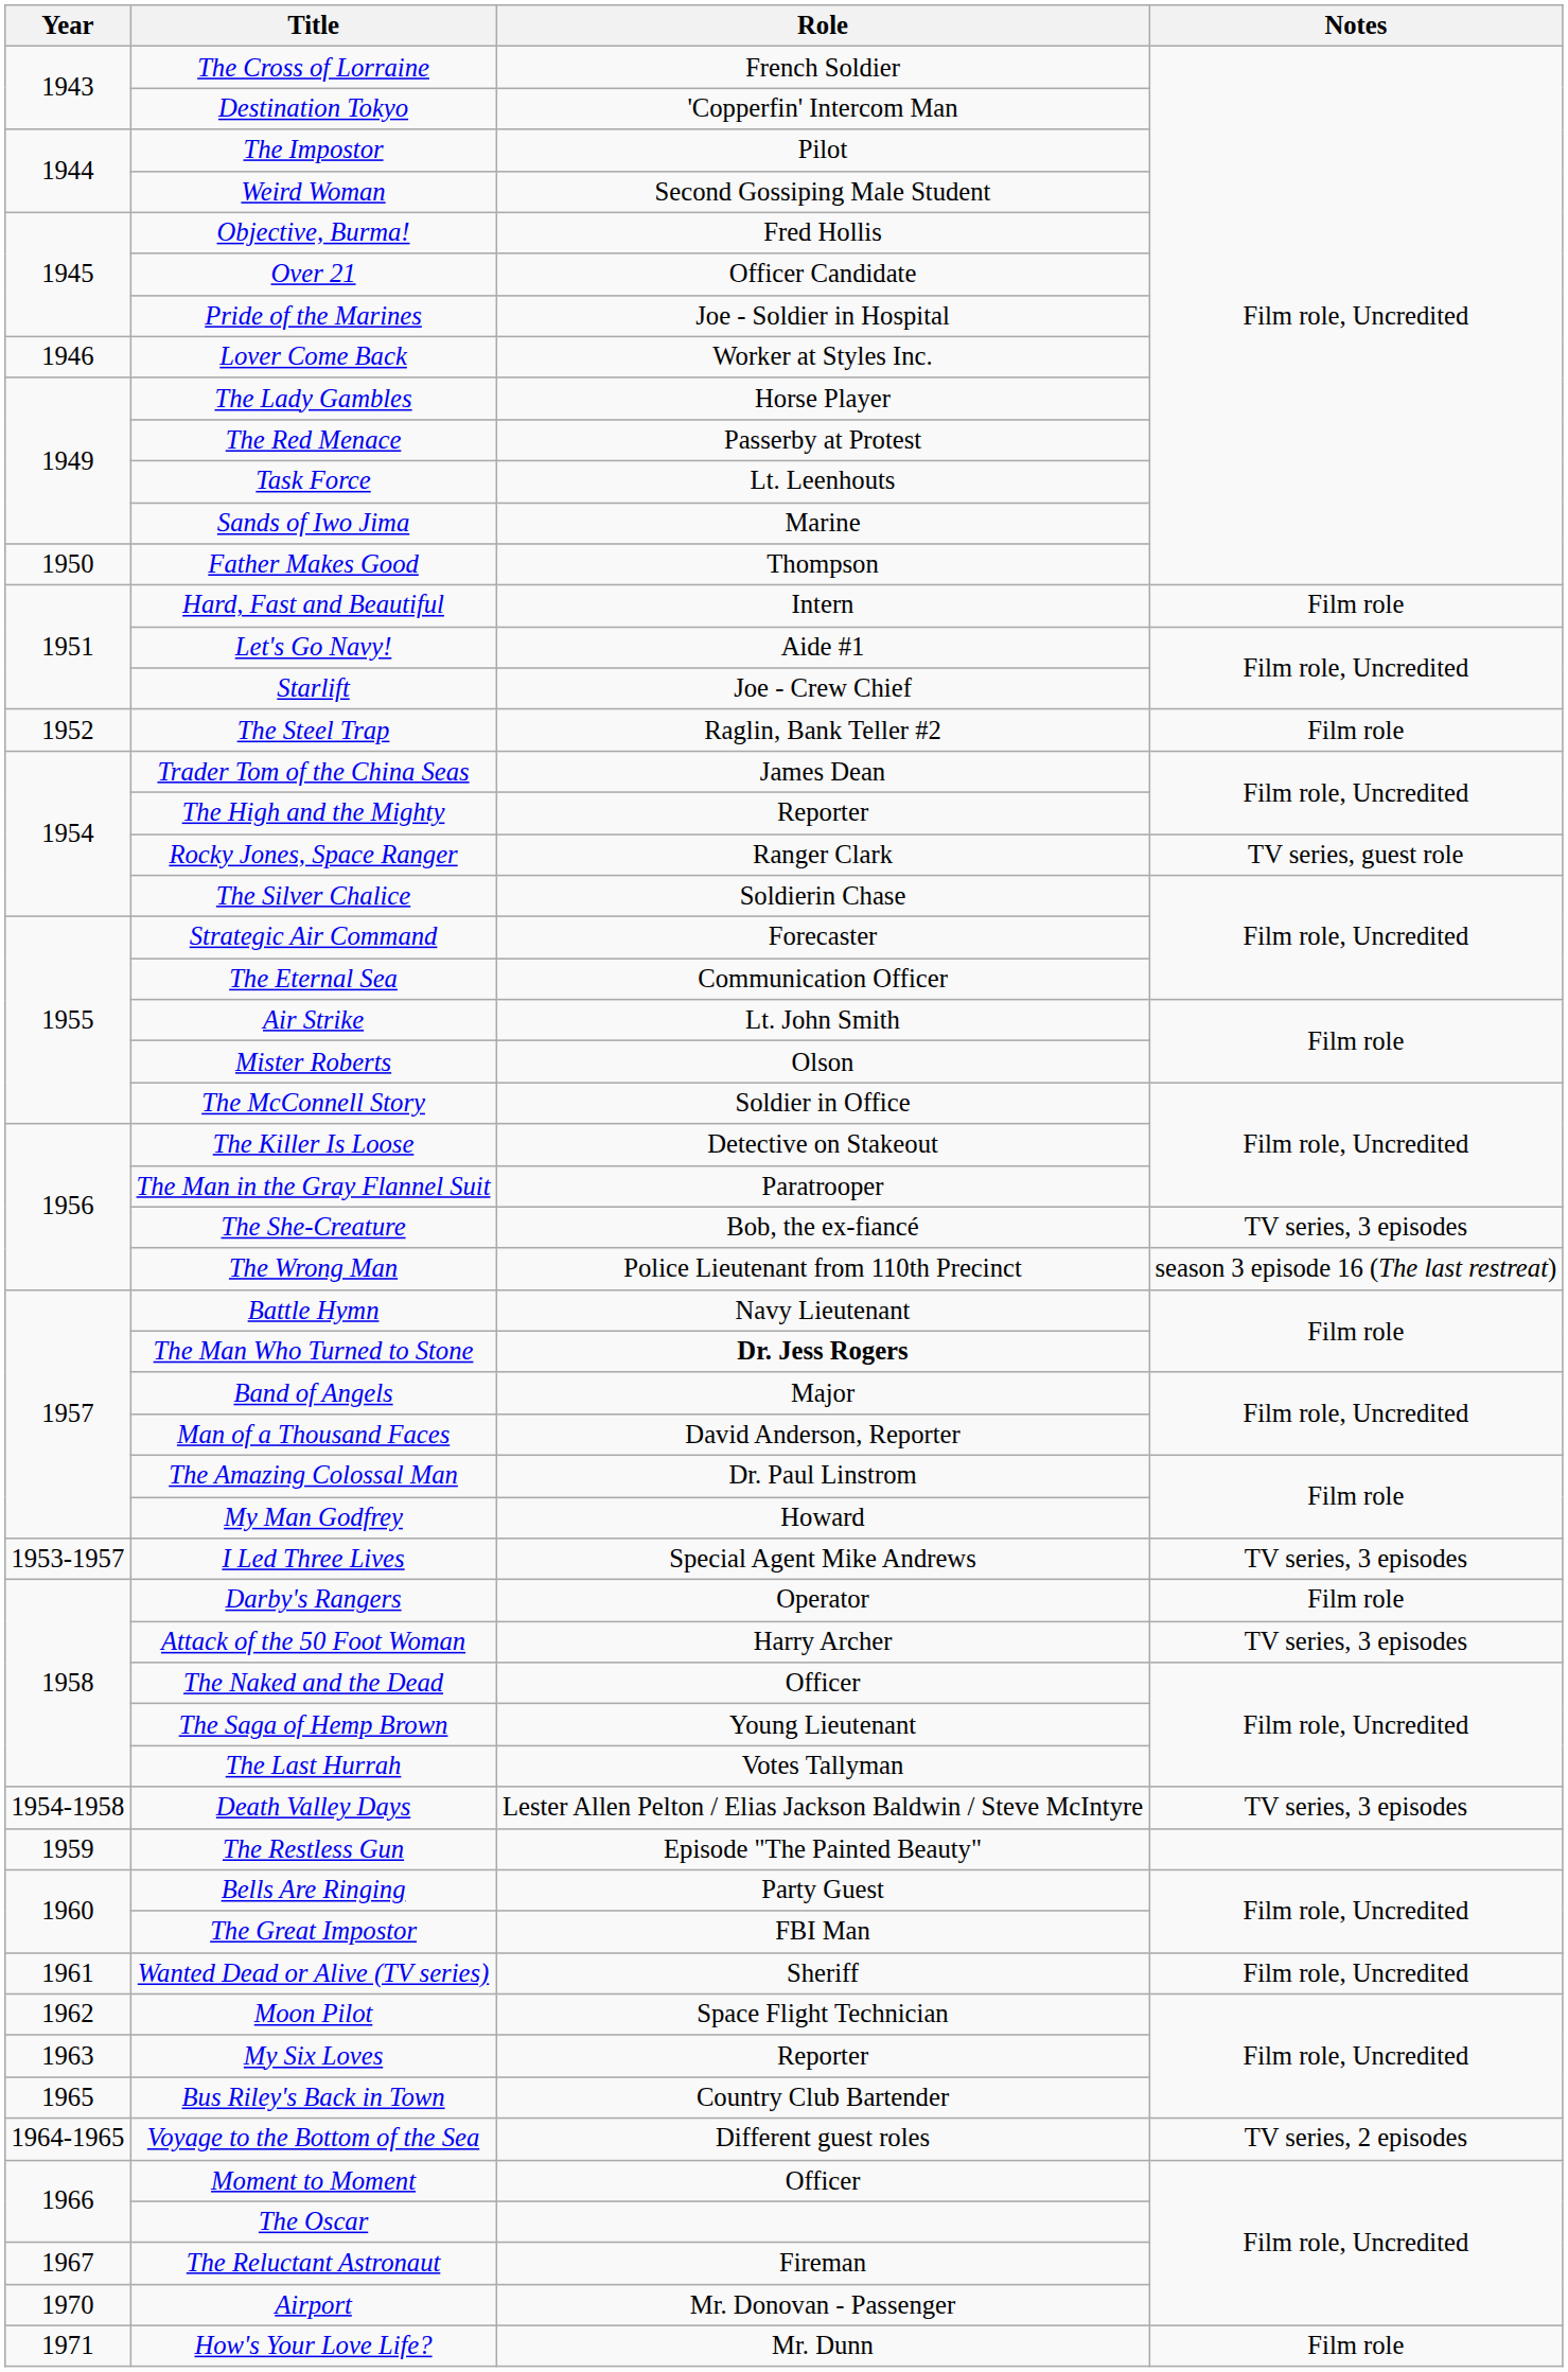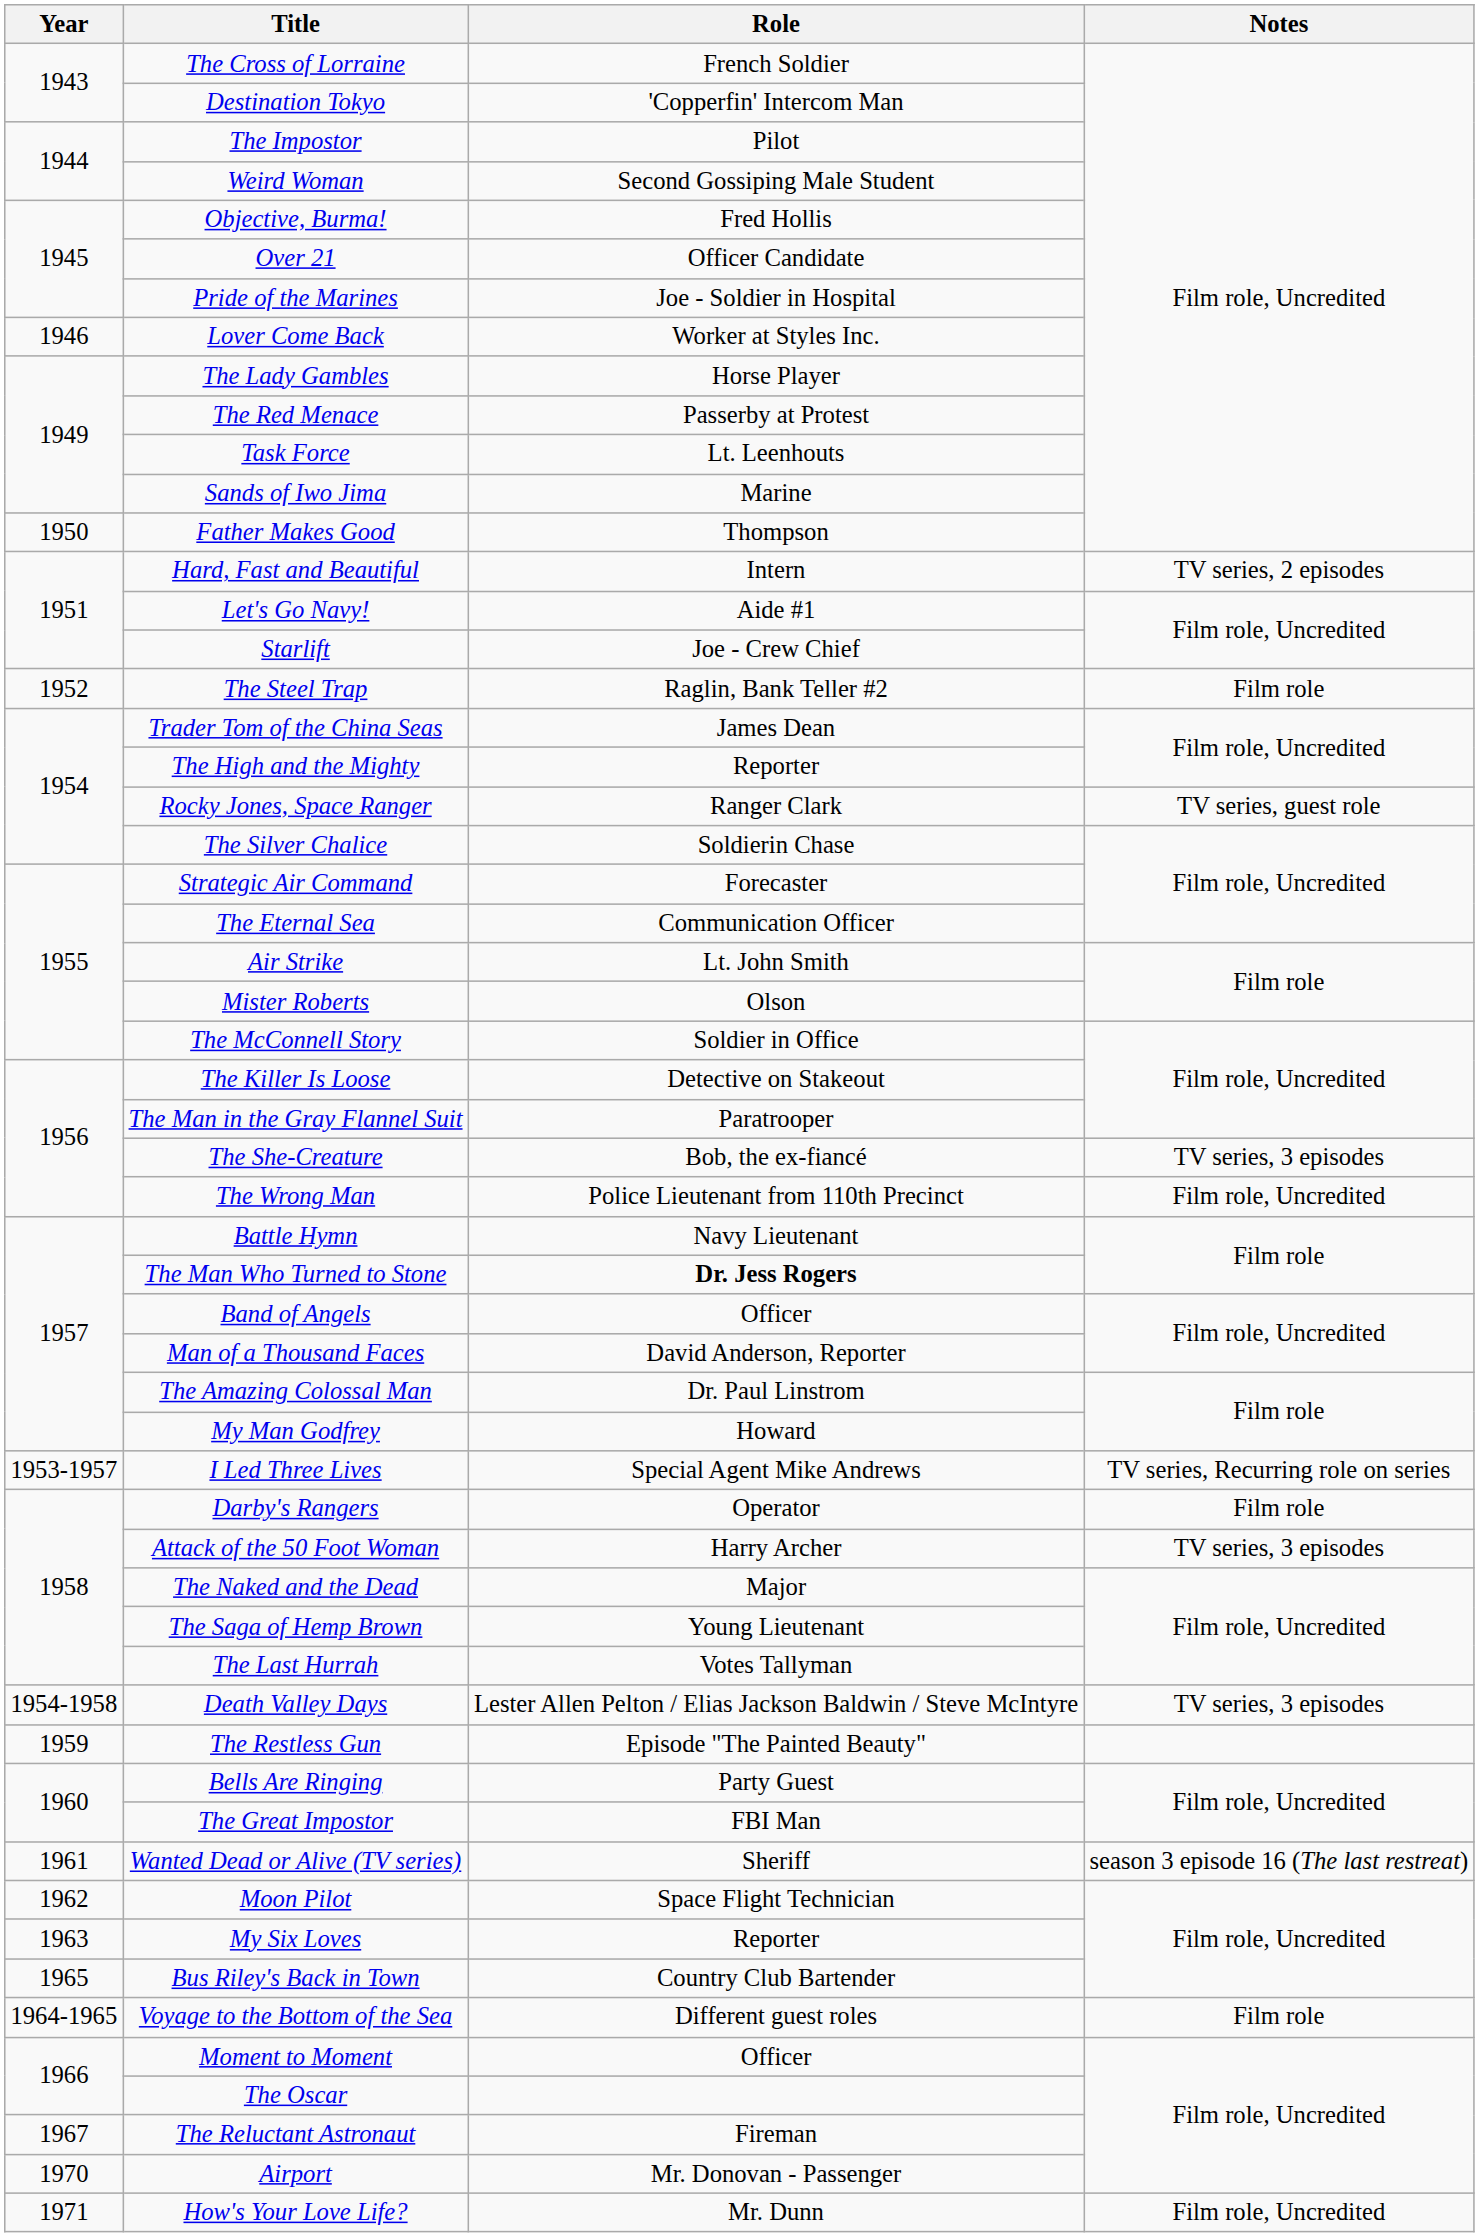Hard, Fast and Beautiful | Notes: Film role -> TV series, 2 episodes
The Wrong Man | Notes: season 3 episode 16 (The last restreat) -> Film role, Uncredited
Band of Angels | Role: Major -> Officer
I Led Three Lives | Notes: TV series, 3 episodes -> TV series, Recurring role on series
The Naked and the Dead | Role: Officer -> Major
Wanted Dead or Alive (TV series) | Notes: Film role, Uncredited -> season 3 episode 16 (The last restreat)
Voyage to the Bottom of the Sea | Notes: TV series, 2 episodes -> Film role
How's Your Love Life? | Notes: Film role -> Film role, Uncredited
